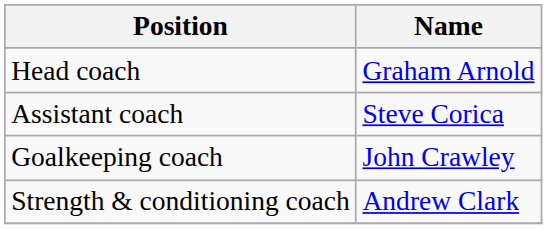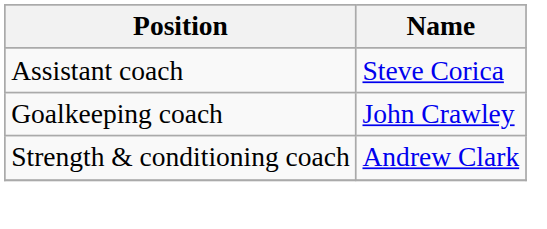- row: Head coach | Graham Arnold
